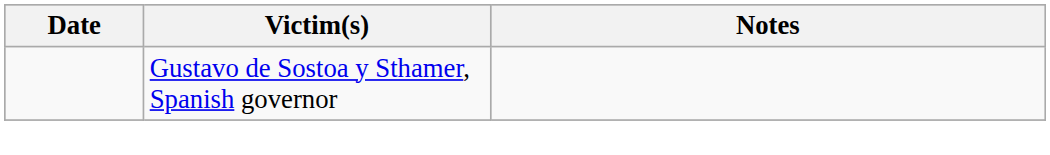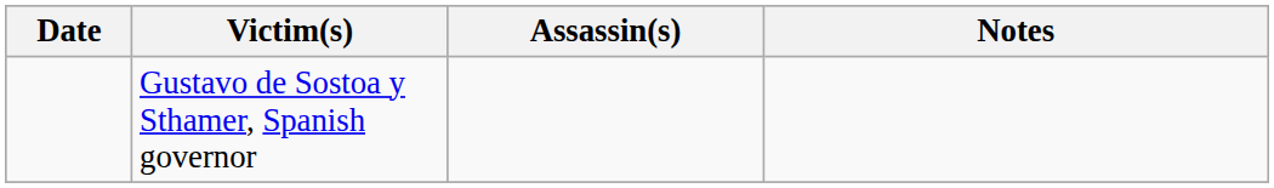+ column: Assassin(s)
